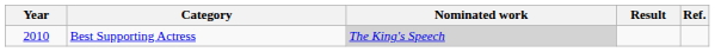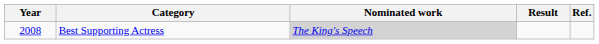Best Supporting Actress | Year: 2010 -> 2008
